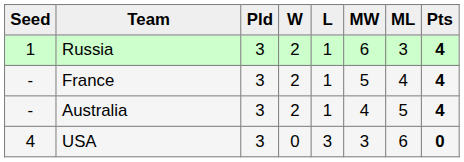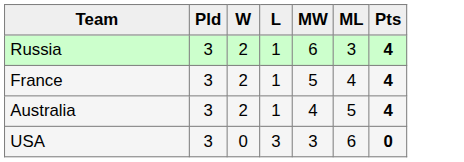- column: Seed | 1 | - | - | 4
